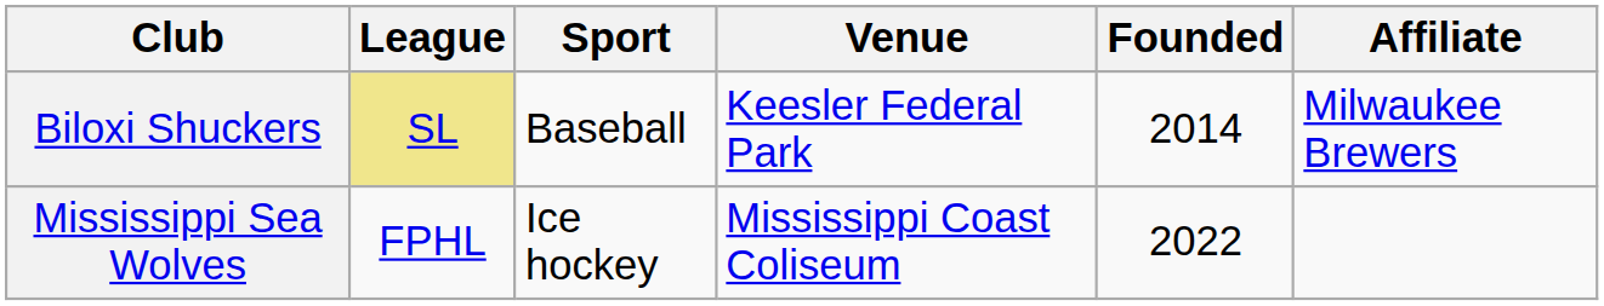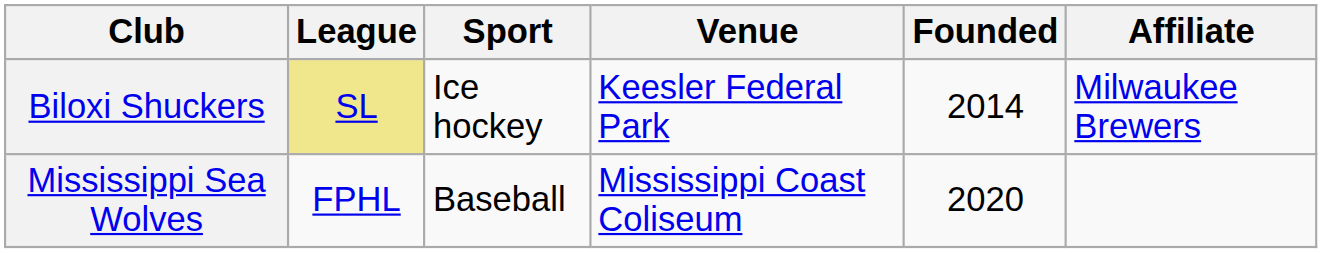Biloxi Shuckers | Sport: Baseball -> Ice hockey
Mississippi Sea Wolves | Sport: Ice hockey -> Baseball
Mississippi Sea Wolves | Founded: 2022 -> 2020
